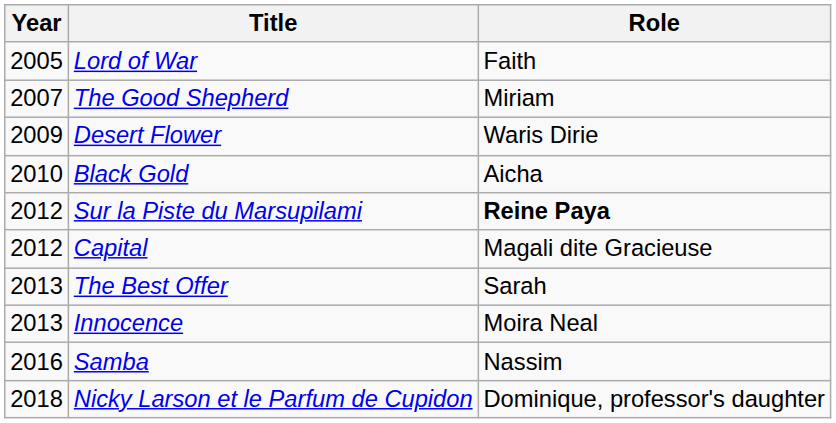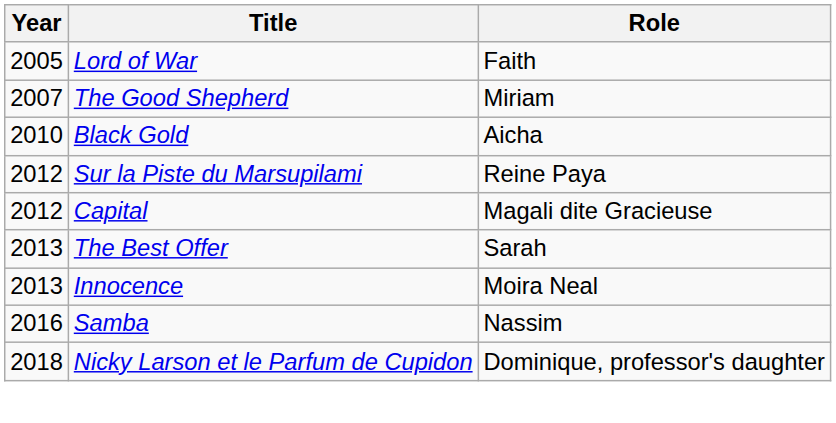- row: 2009 | Desert Flower | Waris Dirie
Sur la Piste du Marsupilami | Role: bold -> normal
